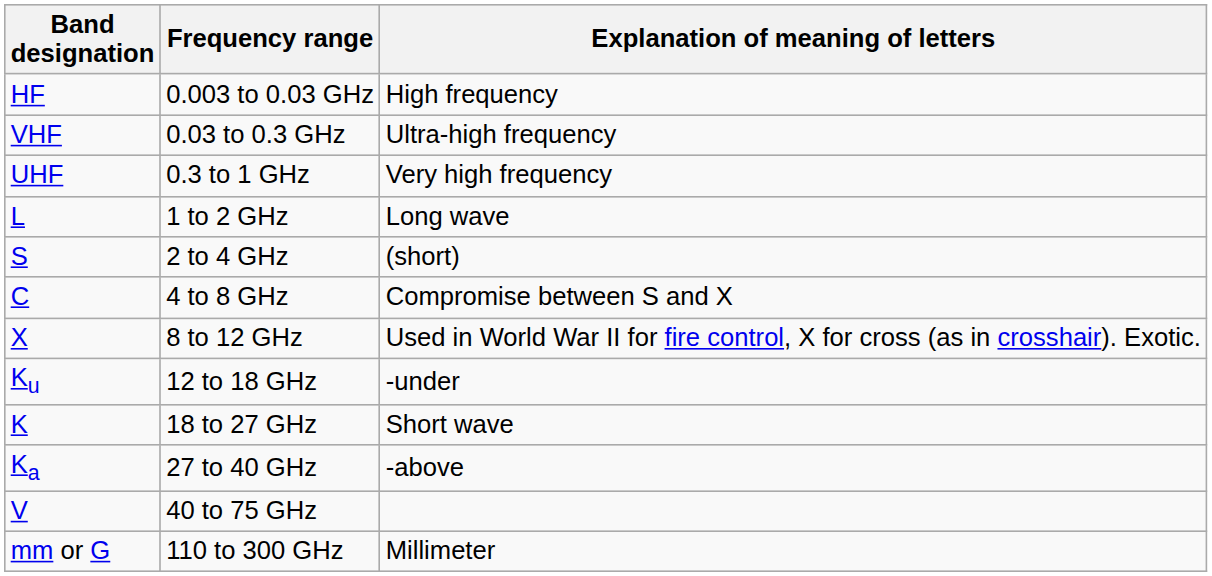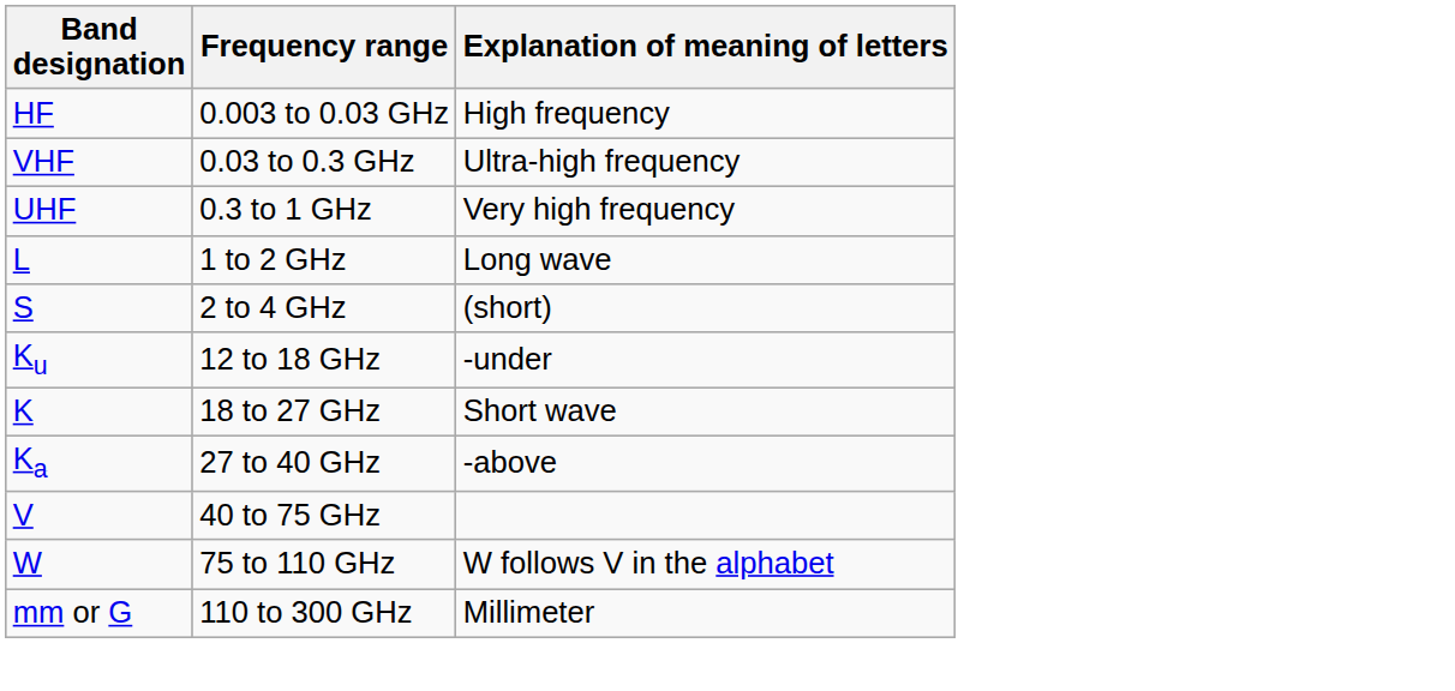- row: C | 4 to 8 GHz | Compromise between S and X
- row: X | 8 to 12 GHz | Used in World War II for fire control, X for cross (as in crosshair). Exotic.
+ row: W | 75 to 110 GHz | W follows V in the alphabet
